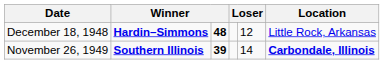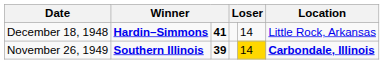December 18, 1948 | column 3: 48 -> 41
December 18, 1948 | column 5: 12 -> 14
November 26, 1949 | column 5: no background -> gold background
